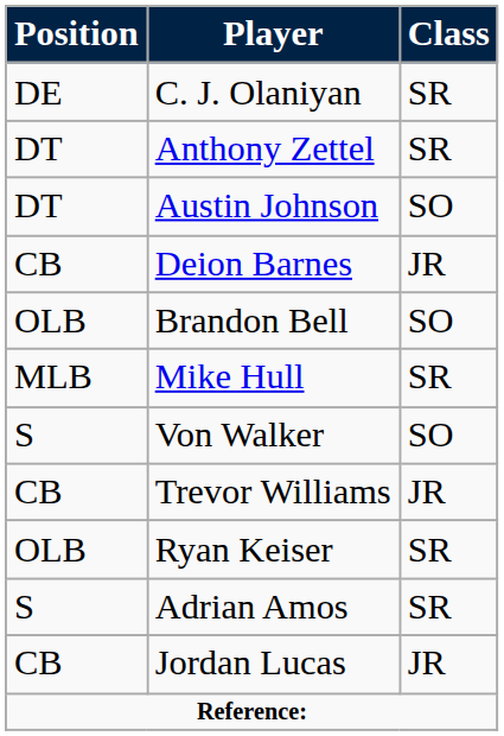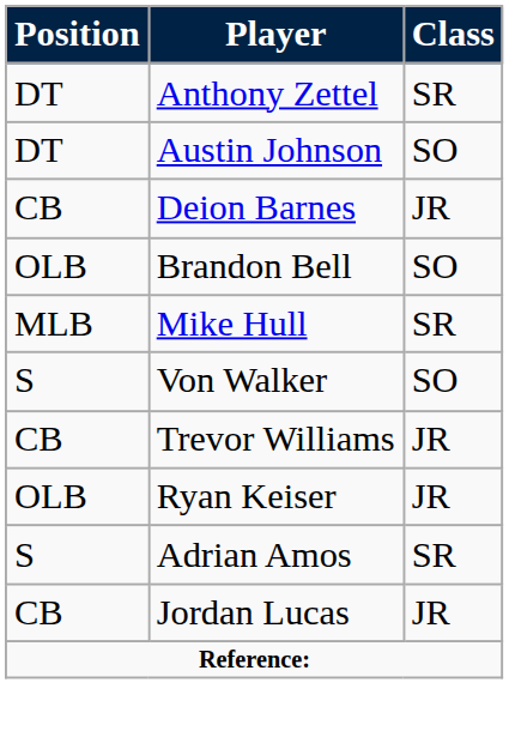- row: DE | C. J. Olaniyan | SR
Ryan Keiser | Class: SR -> JR
